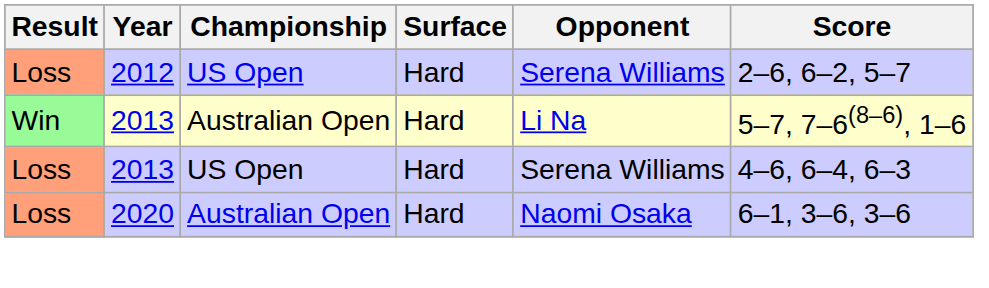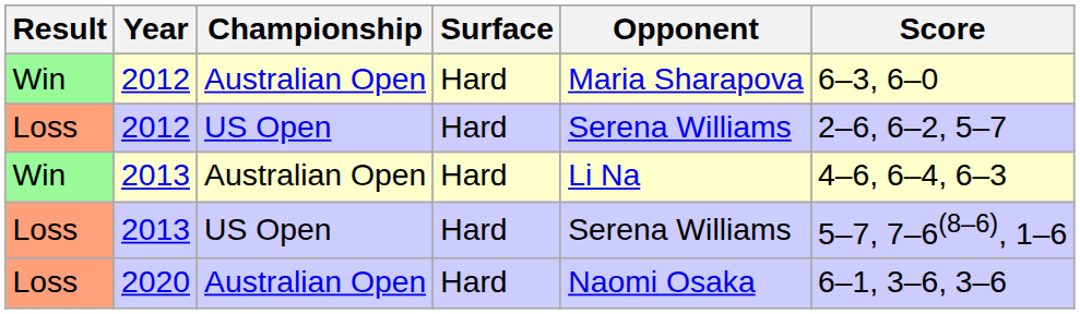+ row: Win | 2012 | Australian Open | Hard | Maria Sharapova | 6–3, 6–0
Win / 2013 | Score: 5–7, 7–6(8–6), 1–6 -> 4–6, 6–4, 6–3
Loss / 2013 | Score: 4–6, 6–4, 6–3 -> 5–7, 7–6(8–6), 1–6
